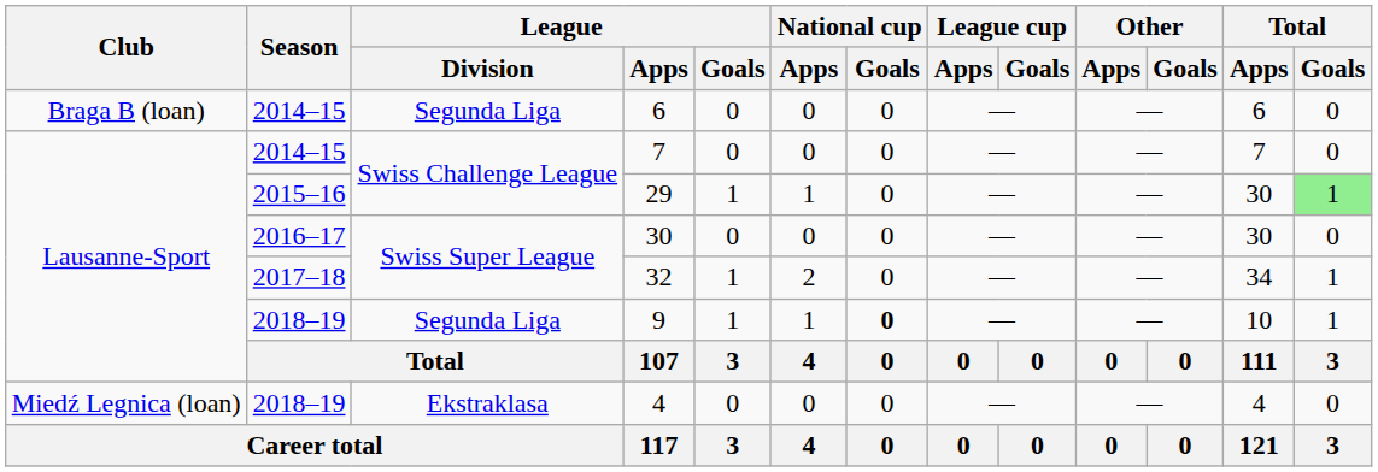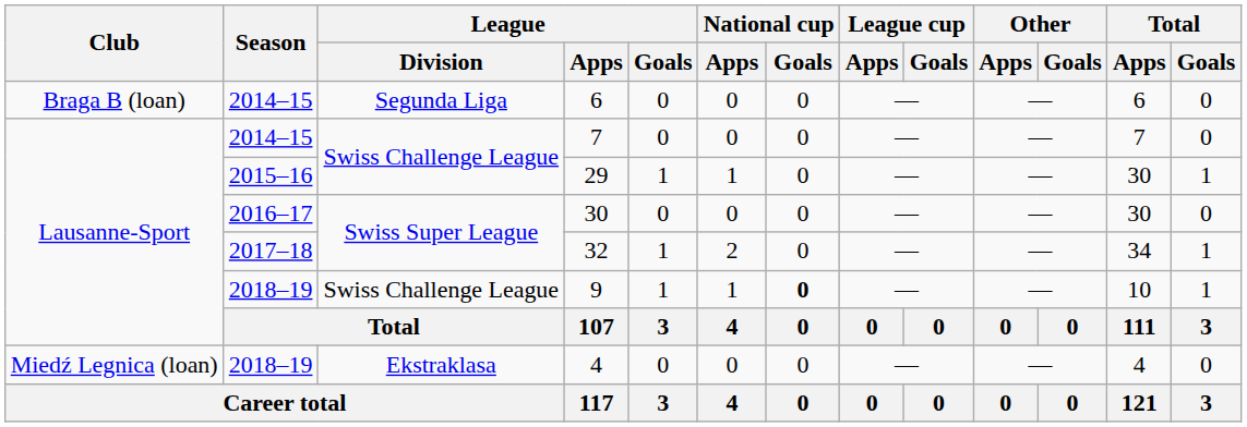29 | Total / Goals: lightgreen background -> no background
9 | League / Division: Segunda Liga -> Swiss Challenge League
